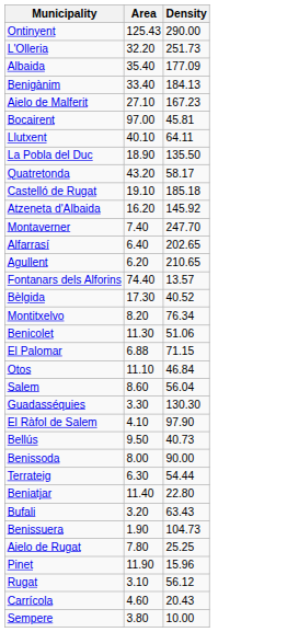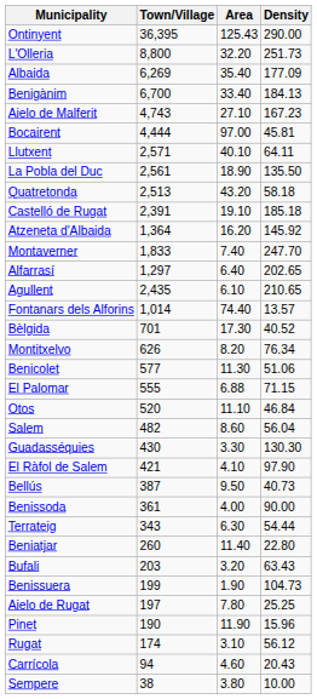+ column: Town/Village | 36,395 | 8,800 | 6,269 | 6,700 | 4,743 | 4,444 | 2,571 | 2,561 | 2,513 | 2,391 | 1,364 | 1,833 | 1,297 | 2,435 | 1,014 | 701 | 626 | 577 | 555 | 520 | 482 | 430 | 421 | 387 | 361 | 343 | 260 | 203 | 199 | 197 | 190 | 174 | 94 | 38
Quatretonda | Density: 58.17 -> 58.18
Agullent | Area: 6.20 -> 6.10
Benissoda | Area: 8.00 -> 4.00
